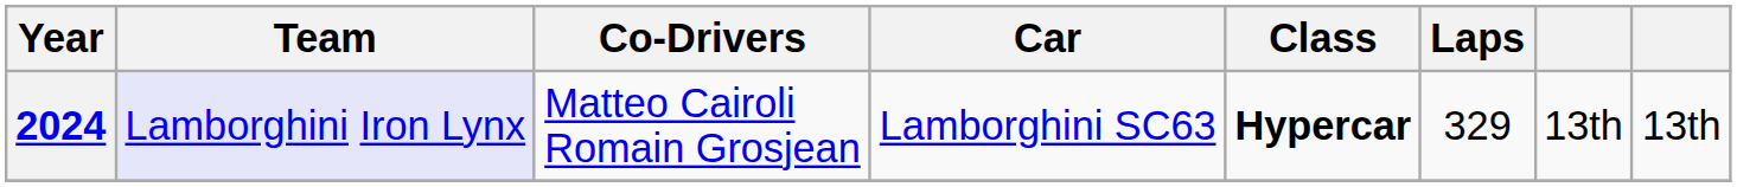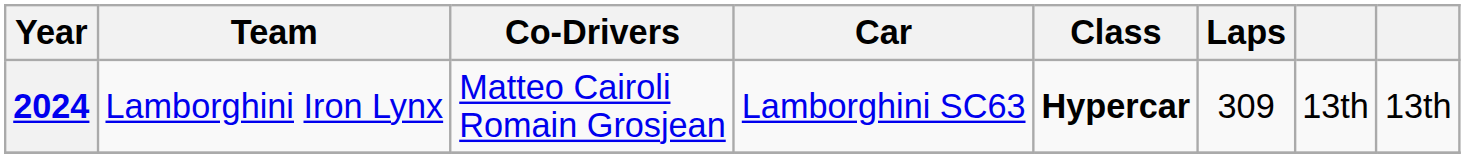2024 | Team: lavender background -> no background
2024 | Laps: 329 -> 309
